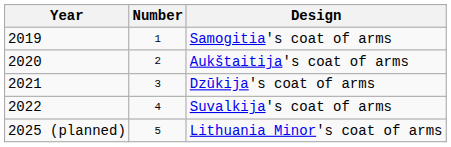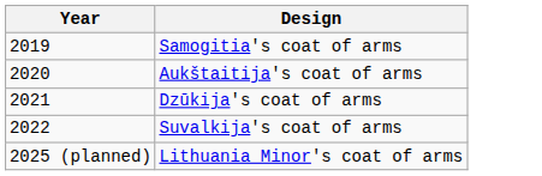- column: Number | 1 | 2 | 3 | 4 | 5
